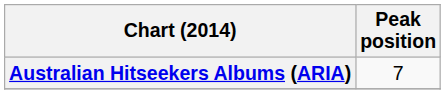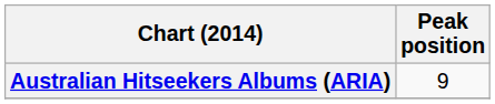Australian Hitseekers Albums (ARIA) | Peak position: 7 -> 9
